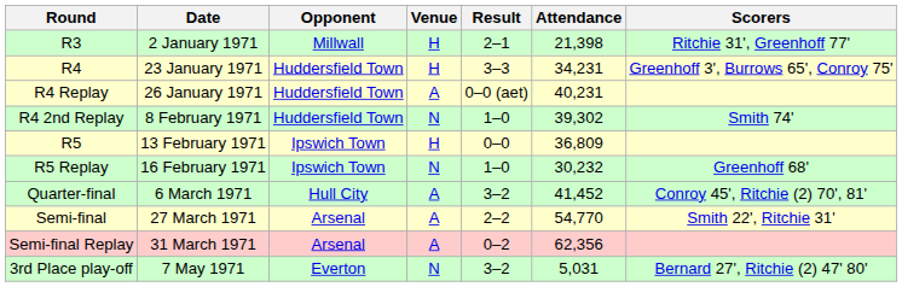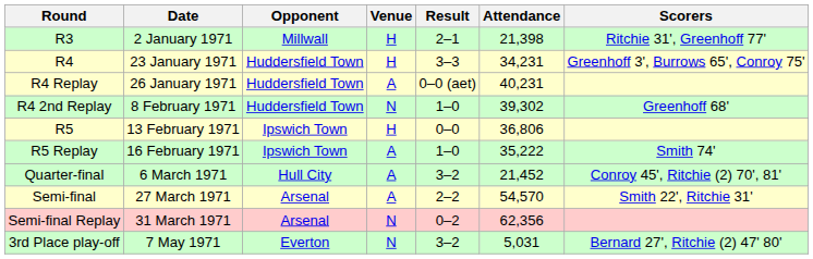R4 2nd Replay | Scorers: Smith 74' -> Greenhoff 68'
R5 | Attendance: 36,809 -> 36,806
R5 Replay | Venue: N -> A
R5 Replay | Attendance: 30,232 -> 35,222
R5 Replay | Scorers: Greenhoff 68' -> Smith 74'
Quarter-final | Attendance: 41,452 -> 21,452
Semi-final | Attendance: 54,770 -> 54,570
Semi-final Replay | Venue: A -> N
